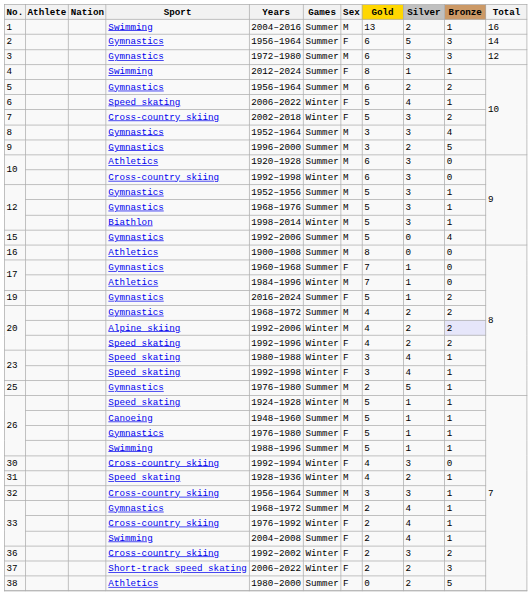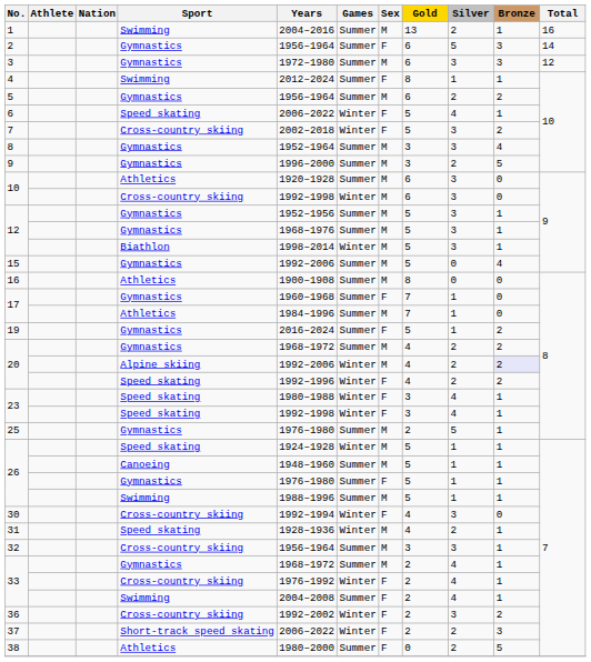17 / Athletics | Games: Winter -> Summer
